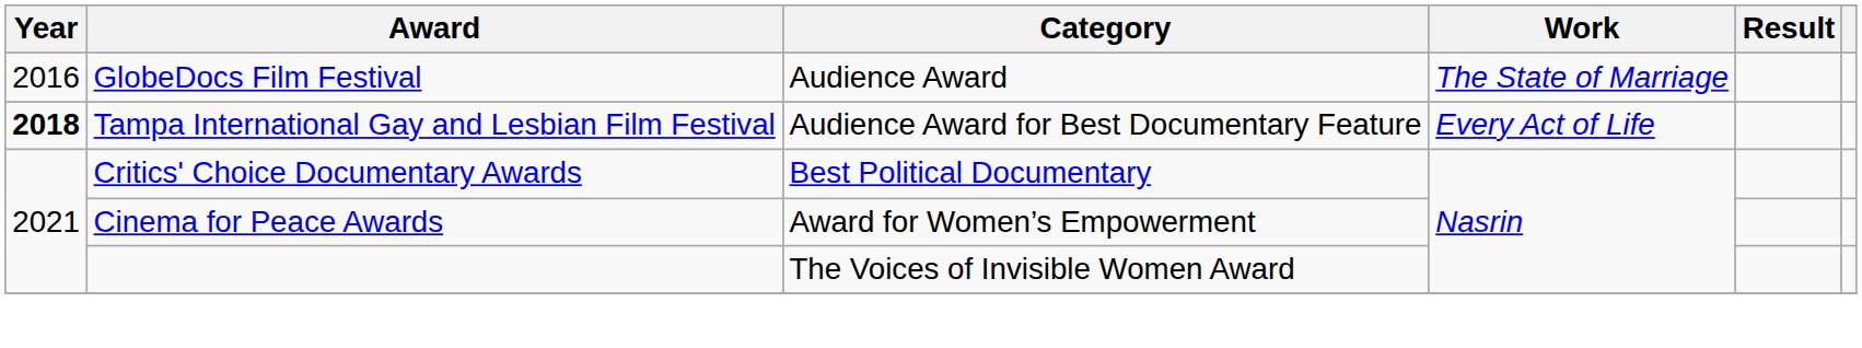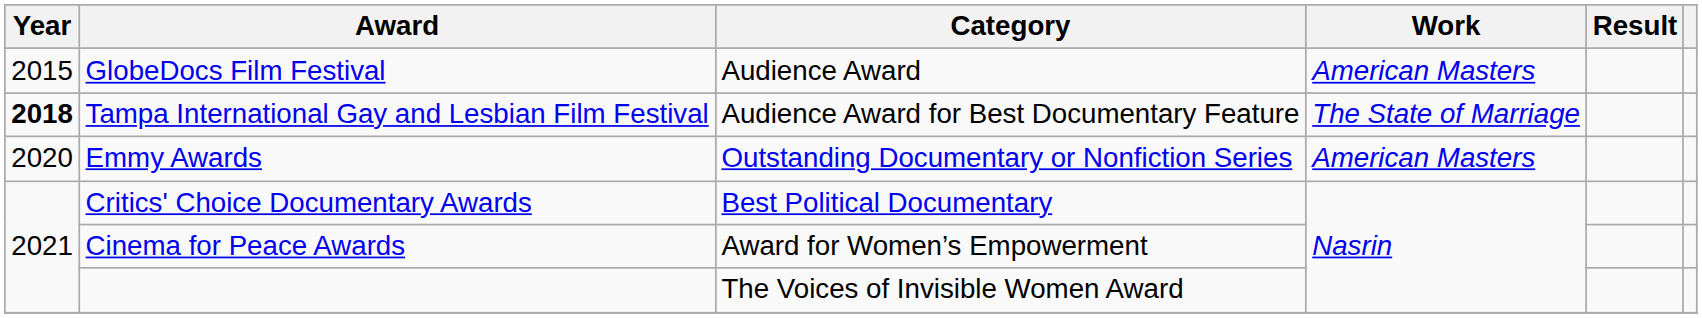GlobeDocs Film Festival | Year: 2016 -> 2015
GlobeDocs Film Festival | Work: The State of Marriage -> American Masters
Tampa International Gay and Lesbian Film Festival | Work: Every Act of Life -> The State of Marriage
+ row: 2020 | Emmy Awards | Outstanding Documentary or Nonfiction Series | American Masters
